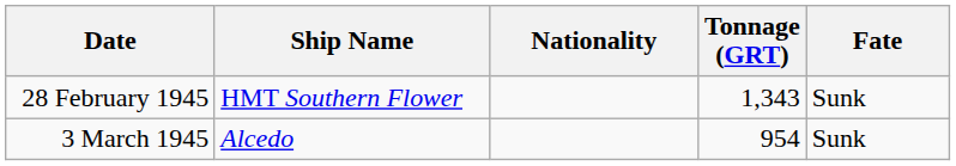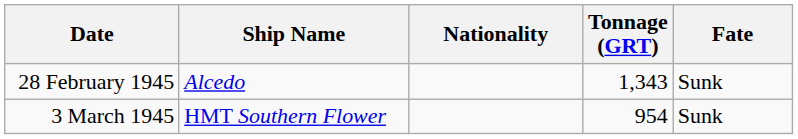28 February 1945 | Ship Name: HMT Southern Flower -> Alcedo
3 March 1945 | Ship Name: Alcedo -> HMT Southern Flower
